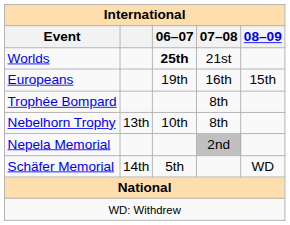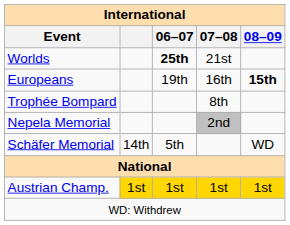Europeans | 08–09: normal -> bold
- row: Nebelhorn Trophy | 13th | 10th | 8th
+ row: Austrian Champ. | 1st | 1st | 1st | 1st
